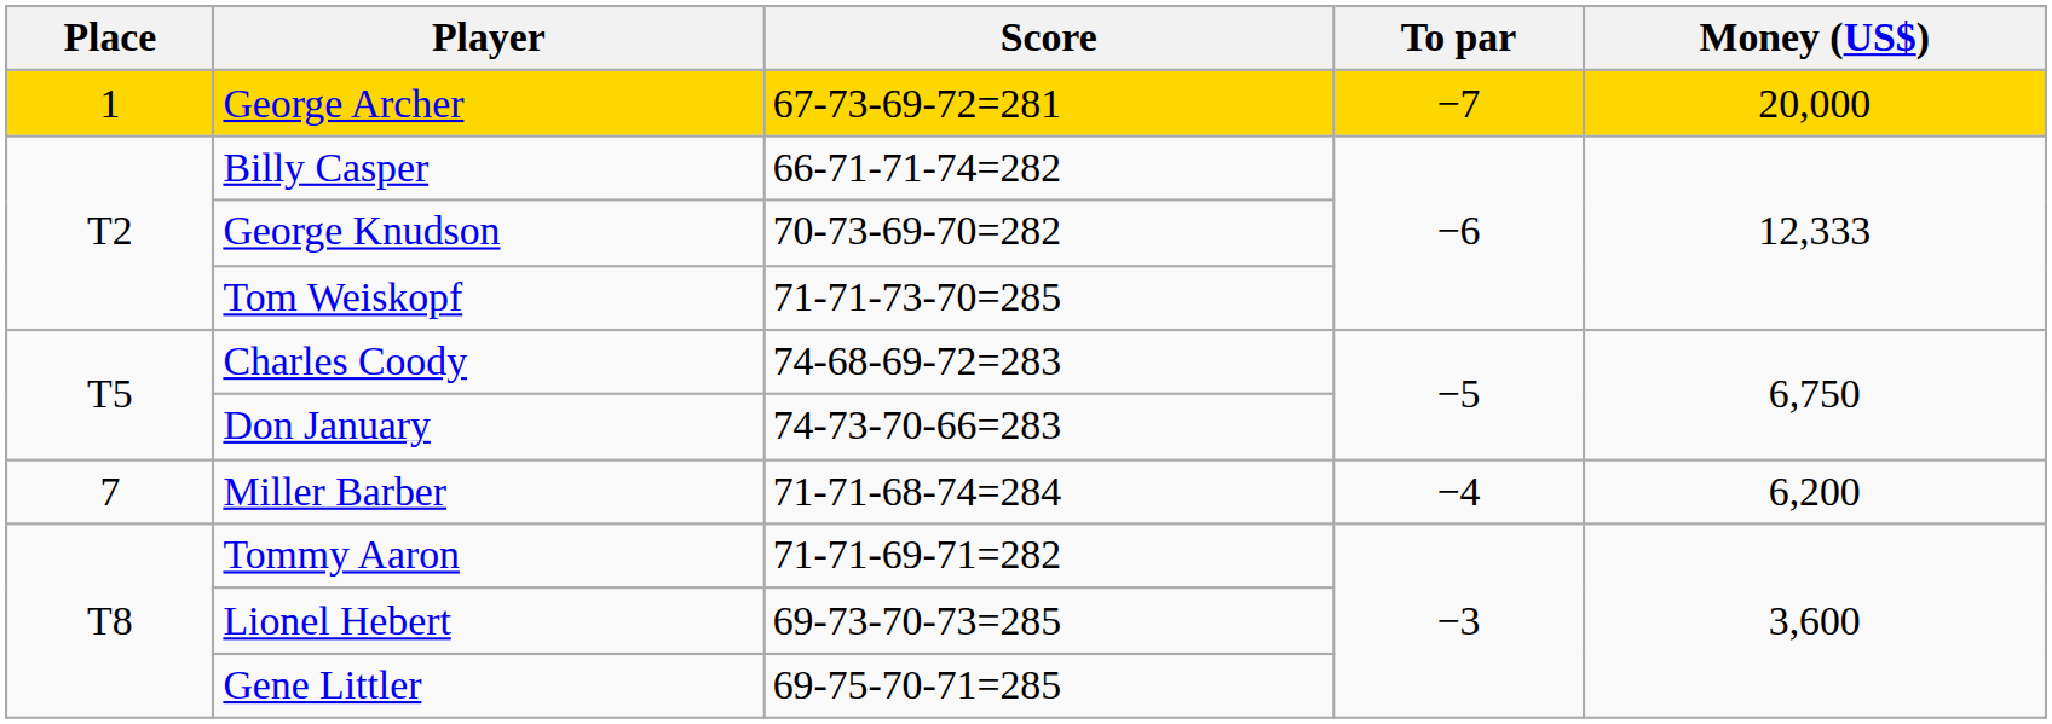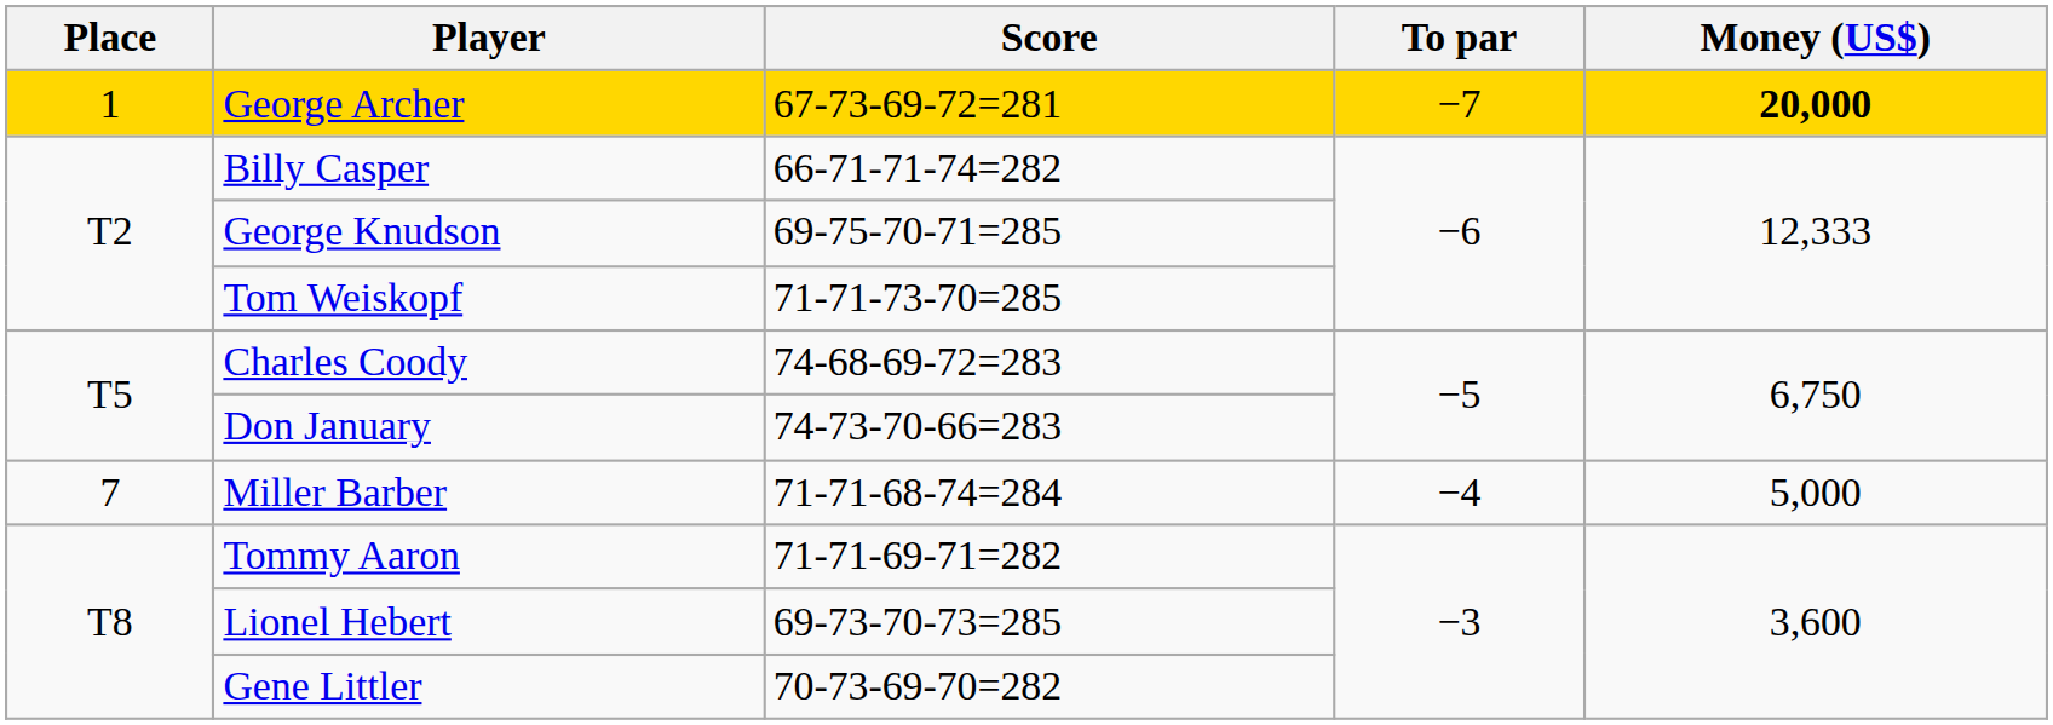George Archer | Money (US$): normal -> bold
George Knudson | Score: 70-73-69-70=282 -> 69-75-70-71=285
Miller Barber | Money (US$): 6,200 -> 5,000
Gene Littler | Score: 69-75-70-71=285 -> 70-73-69-70=282
